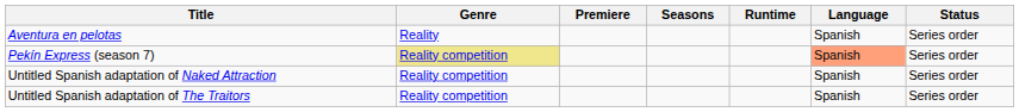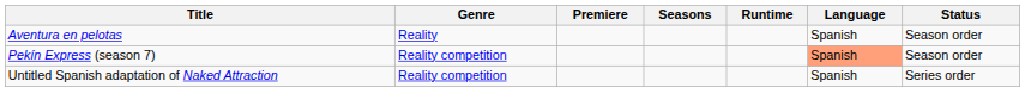Aventura en pelotas | Status: Series order -> Season order
Pekín Express (season 7) | Genre: khaki background -> no background
Pekín Express (season 7) | Status: Series order -> Season order
- row: Untitled Spanish adaptation of The Traitors | Reality competition | Spanish | Series order
